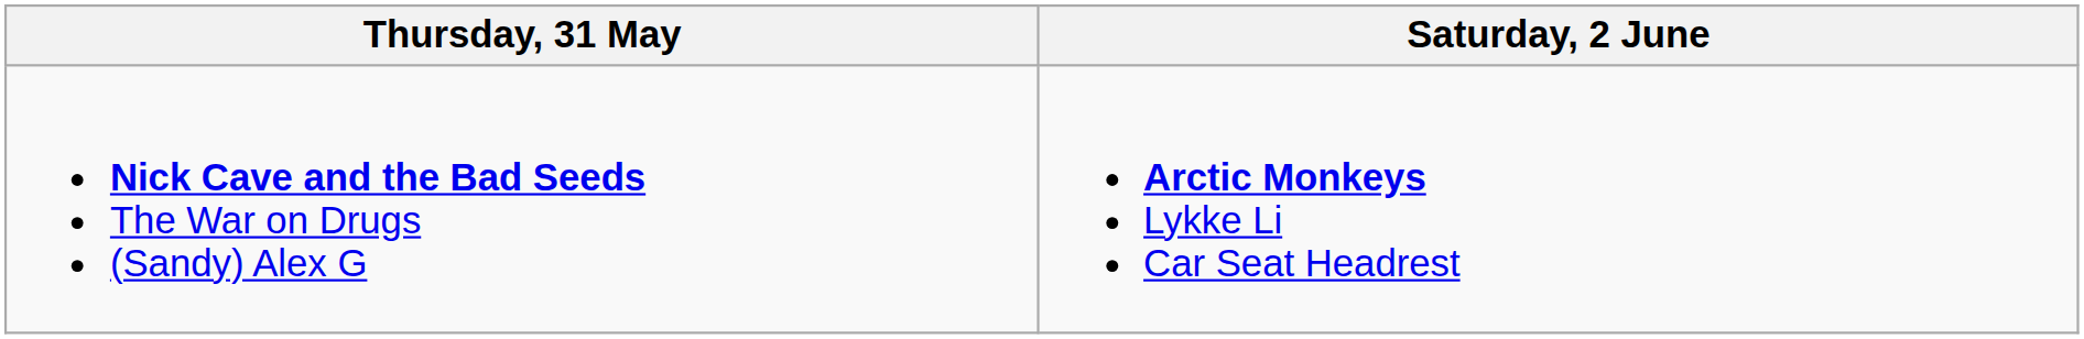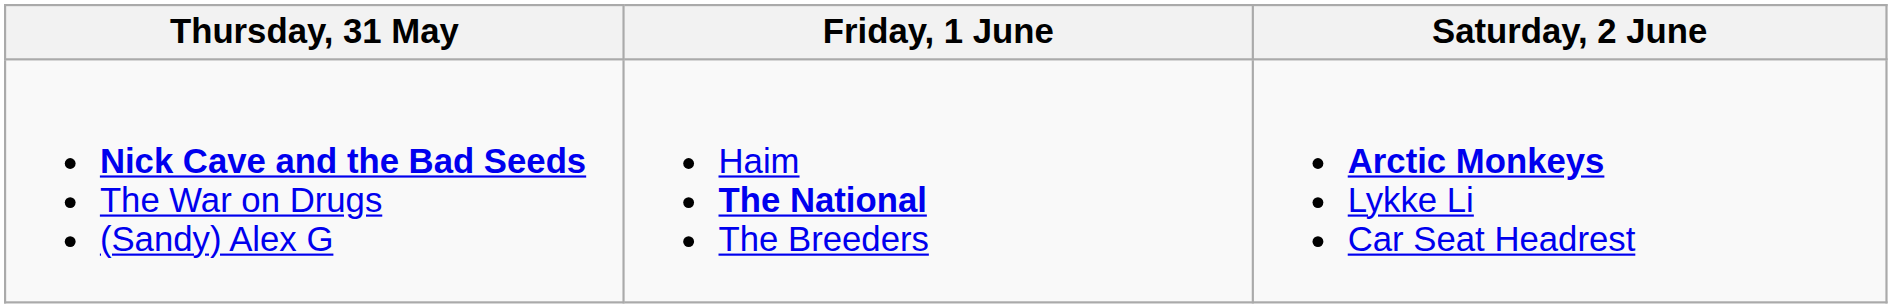+ column: Friday, 1 June | Haim The National The Breeders
